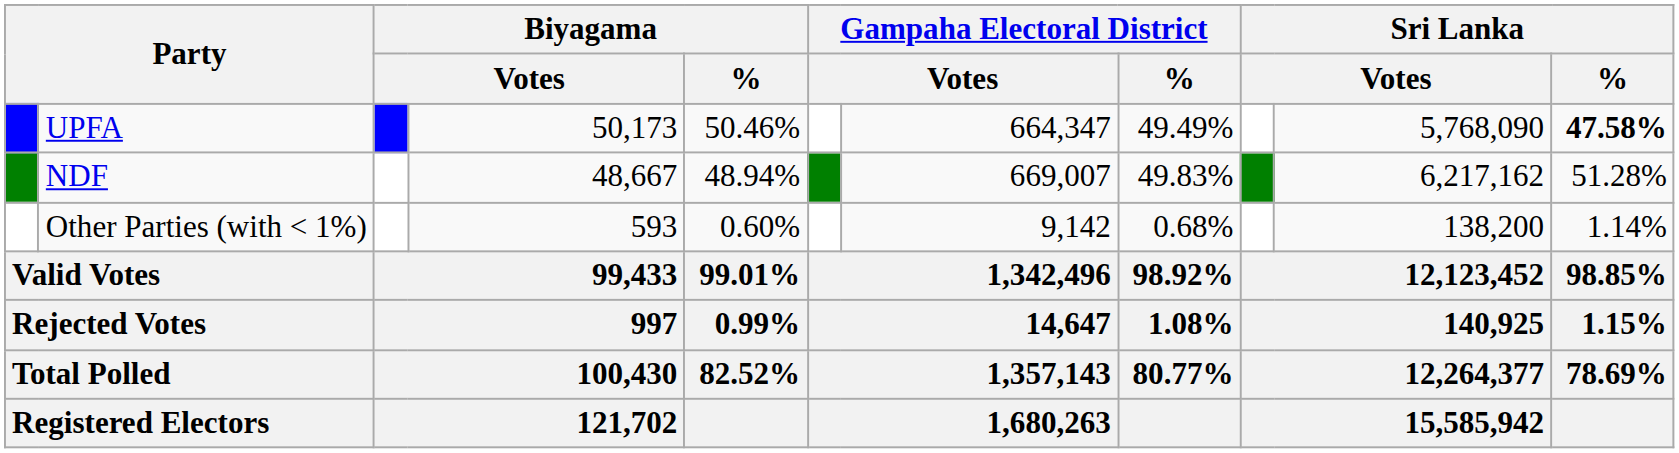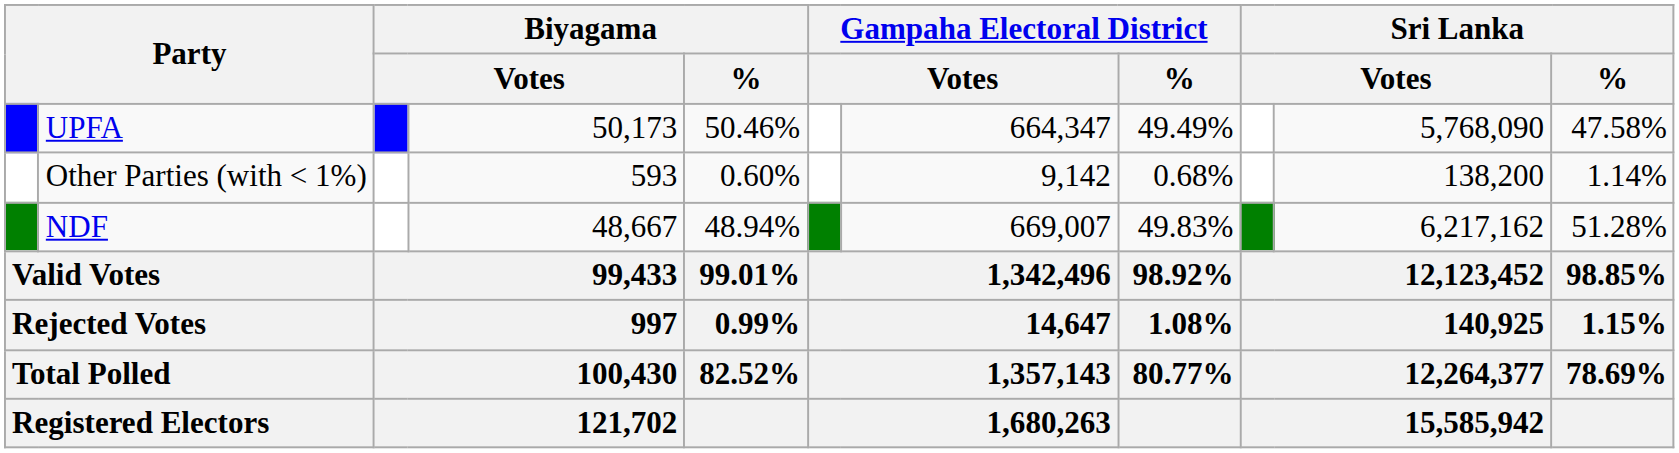UPFA | Sri Lanka / %: bold -> normal
rows swapped: NDF <-> Other Parties (with < 1%)
